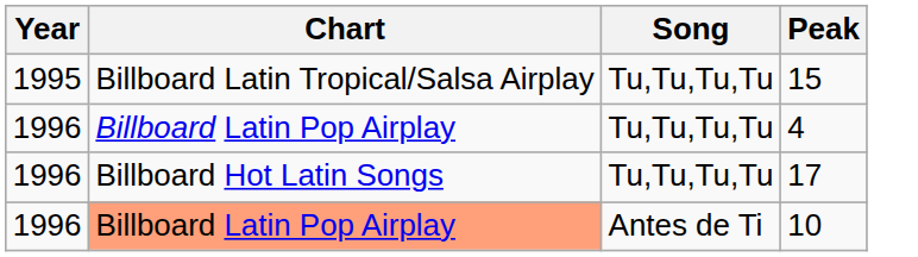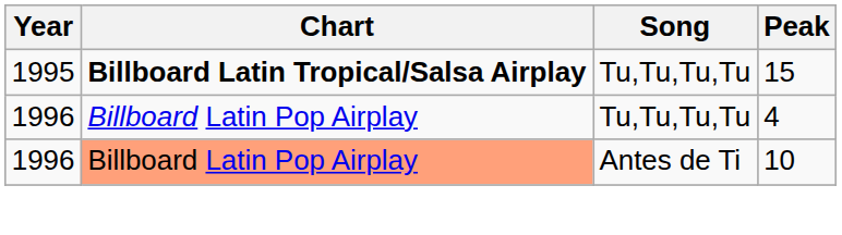15 | Chart: normal -> bold
- row: 1996 | Billboard Hot Latin Songs | Tu,Tu,Tu,Tu | 17
